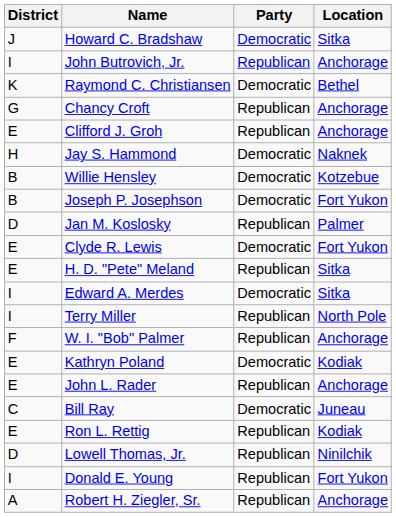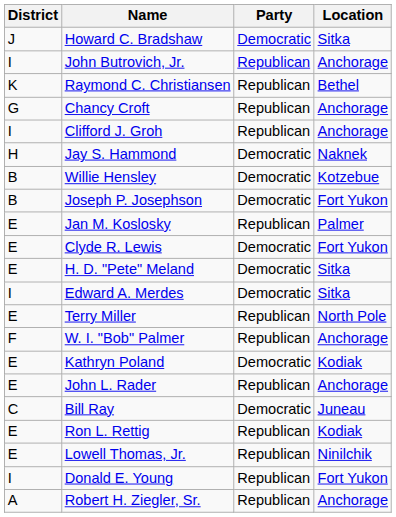Raymond C. Christiansen | Party: Democratic -> Republican
Clifford J. Groh | District: E -> I
Jan M. Koslosky | District: D -> E
H. D. "Pete" Meland | Party: Republican -> Democratic
Terry Miller | District: I -> E
Lowell Thomas, Jr. | District: D -> E
